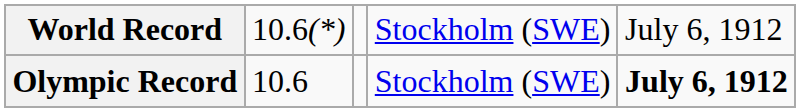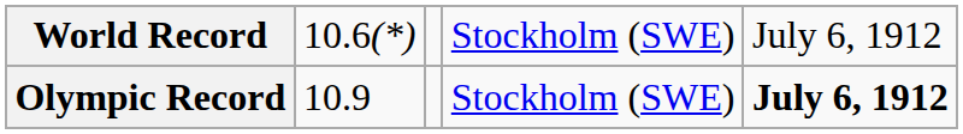Olympic Record | column 2: 10.6 -> 10.9
